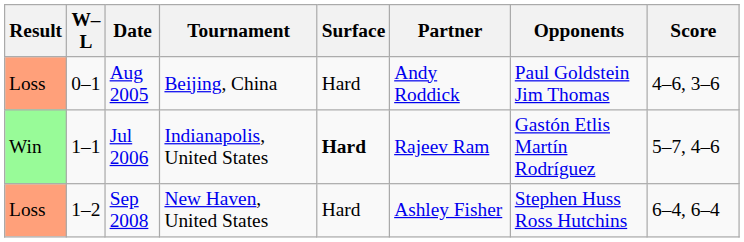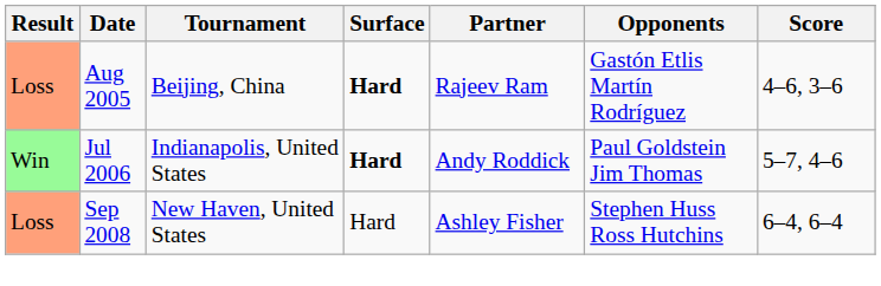- column: W–L | 0–1 | 1–1 | 1–2
Aug 2005 | Surface: normal -> bold
Aug 2005 | Partner: Andy Roddick -> Rajeev Ram
Aug 2005 | Opponents: Paul Goldstein Jim Thomas -> Gastón Etlis Martín Rodríguez
Jul 2006 | Partner: Rajeev Ram -> Andy Roddick
Jul 2006 | Opponents: Gastón Etlis Martín Rodríguez -> Paul Goldstein Jim Thomas
